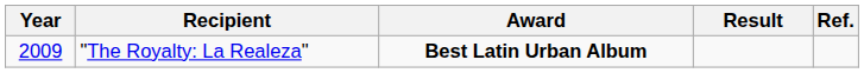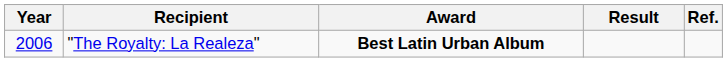"The Royalty: La Realeza" | Year: 2009 -> 2006
